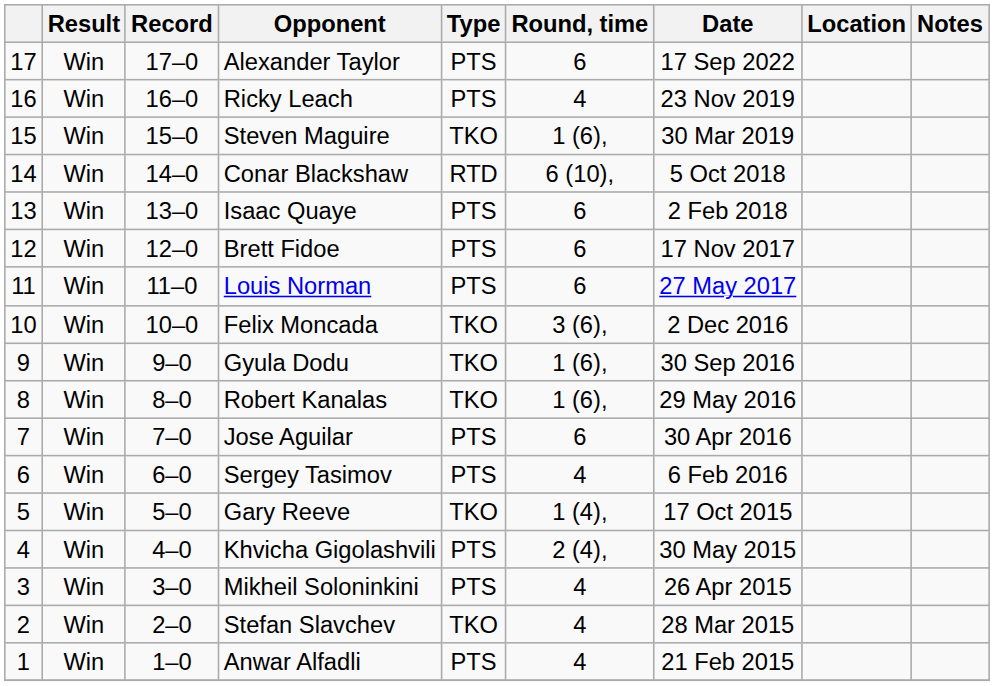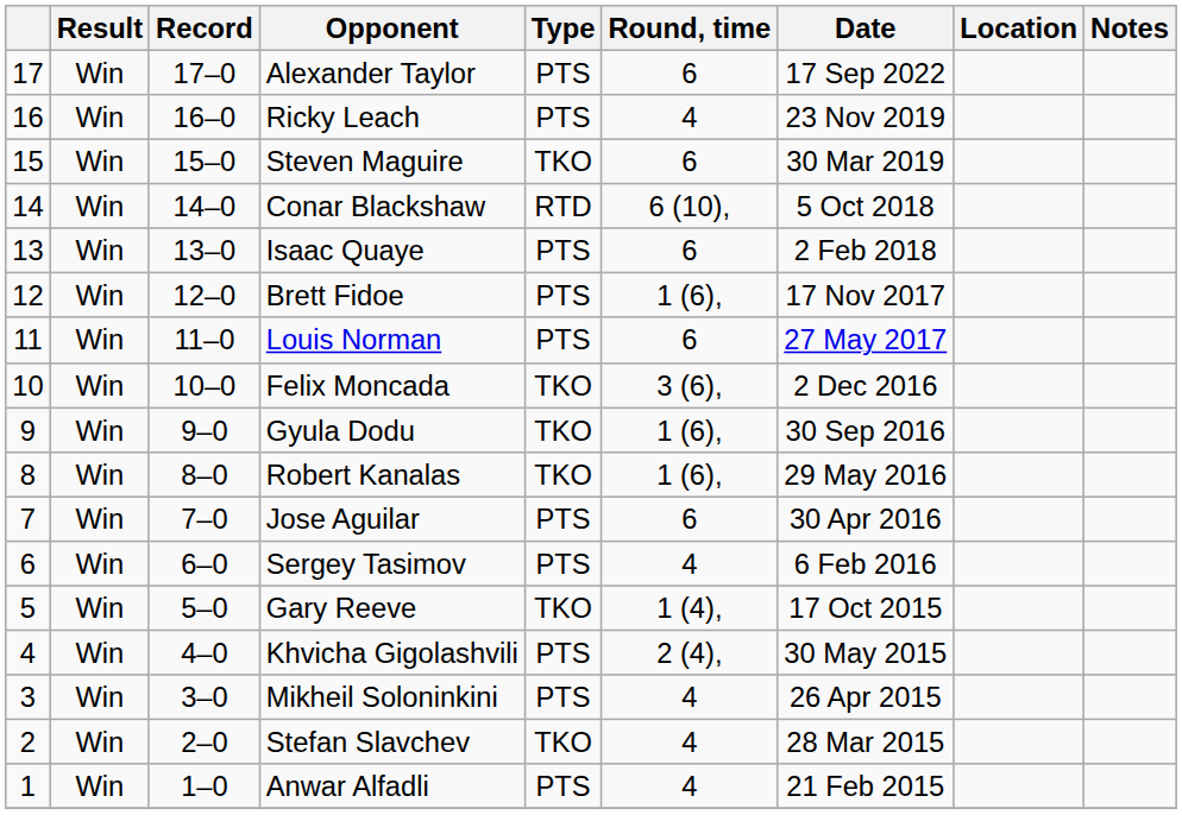Steven Maguire | Round, time: 1 (6), -> 6
Brett Fidoe | Round, time: 6 -> 1 (6),
